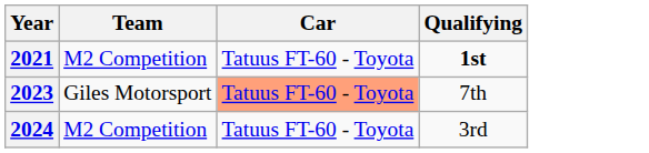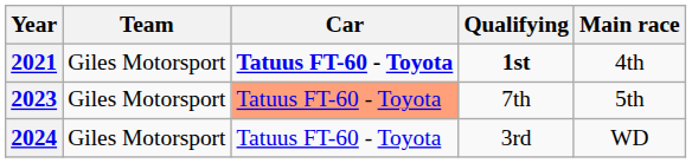+ column: Main race | 4th | 5th | WD
2021 | Team: M2 Competition -> Giles Motorsport
2021 | Car: normal -> bold
2024 | Team: M2 Competition -> Giles Motorsport
